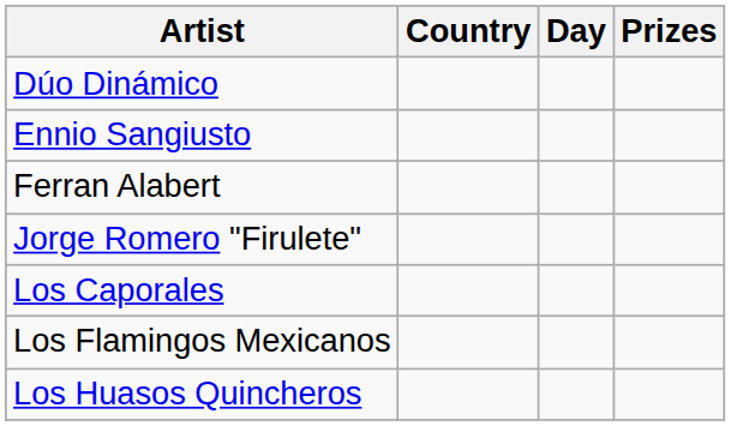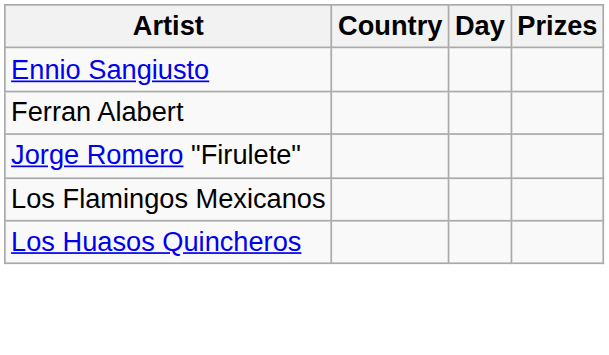- row: Dúo Dinámico
- row: Los Caporales
